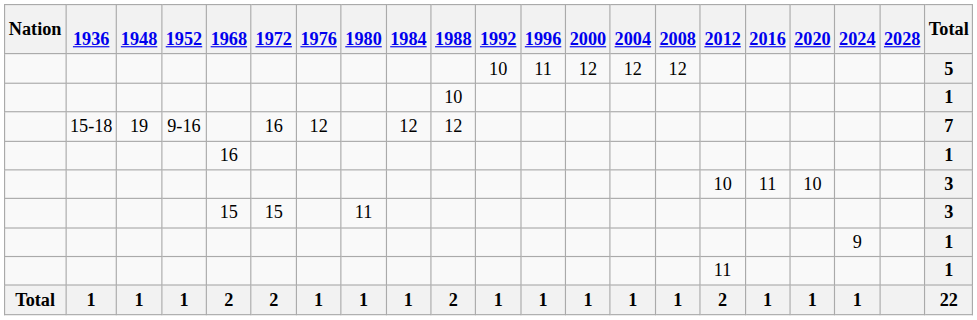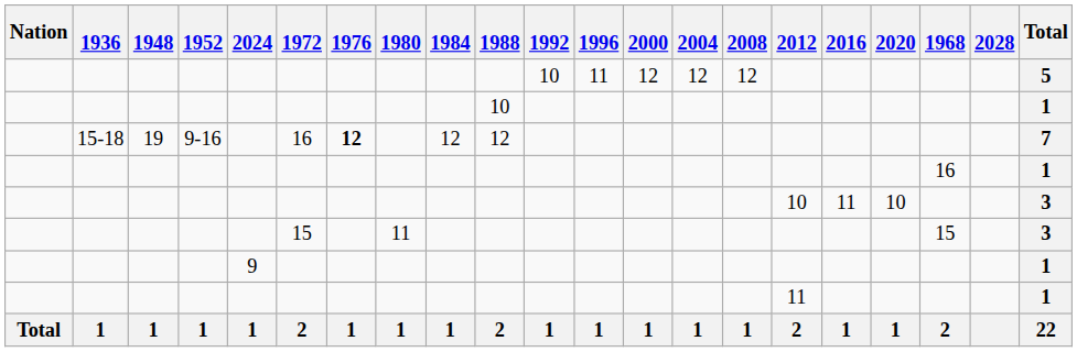columns swapped: 1968 <-> 2024
15-18 | 1976: normal -> bold
